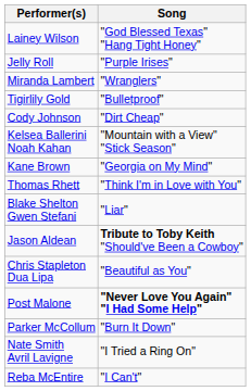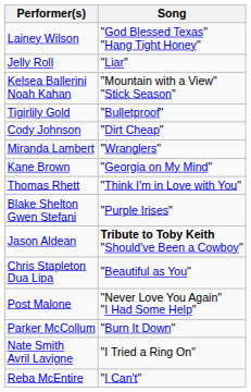Jelly Roll | Song: "Purple Irises" -> "Liar"
rows swapped: Kelsea Ballerini Noah Kahan <-> Miranda Lambert
Blake Shelton Gwen Stefani | Song: "Liar" -> "Purple Irises"
Post Malone | Song: bold -> normal
